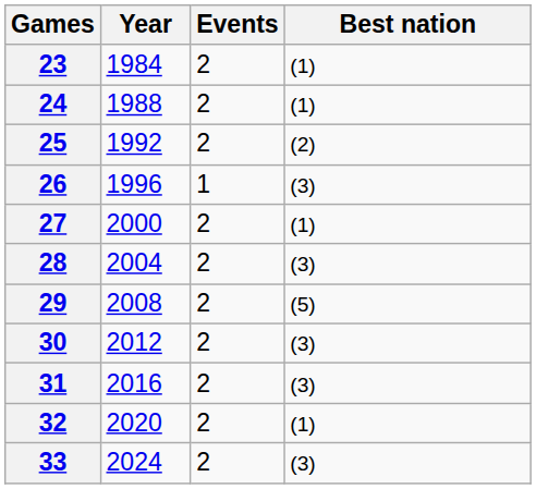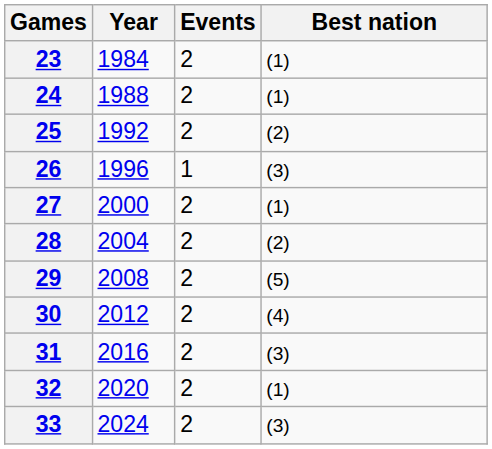28 | Best nation: (3) -> (2)
30 | Best nation: (3) -> (4)
